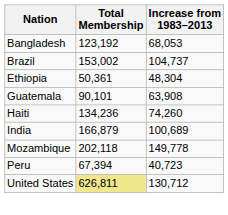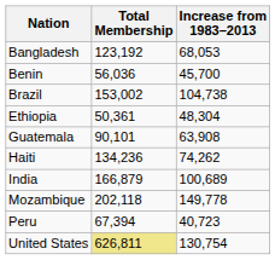+ row: Benin | 56,036 | 45,700
Brazil | Increase from 1983–2013: 104,737 -> 104,738
Haiti | Increase from 1983–2013: 74,260 -> 74,262
United States | Increase from 1983–2013: 130,712 -> 130,754
